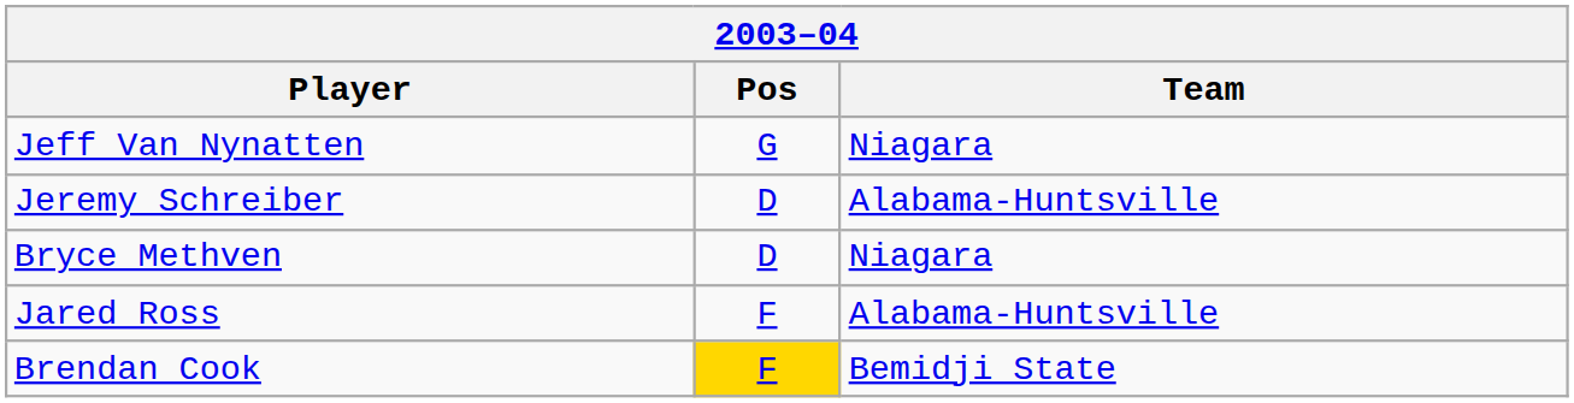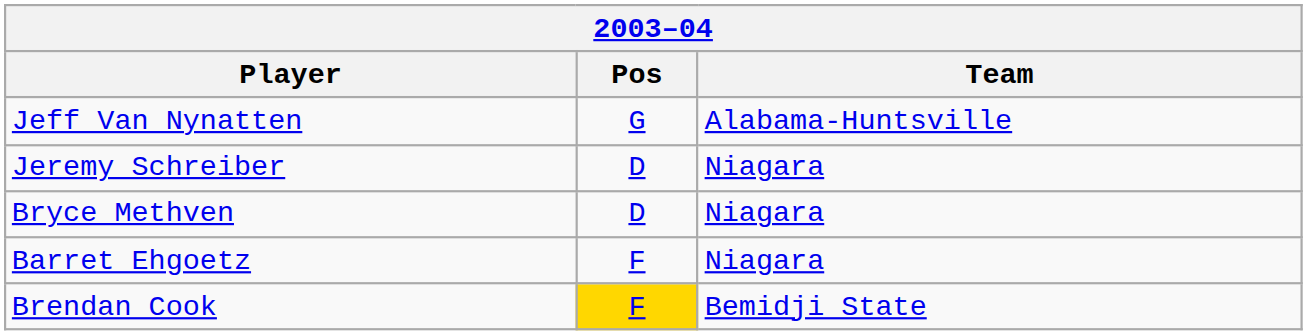Jeff Van Nynatten | Team: Niagara -> Alabama-Huntsville
Jeremy Schreiber | Team: Alabama-Huntsville -> Niagara
- row: Jared Ross | F | Alabama-Huntsville
+ row: Barret Ehgoetz | F | Niagara
